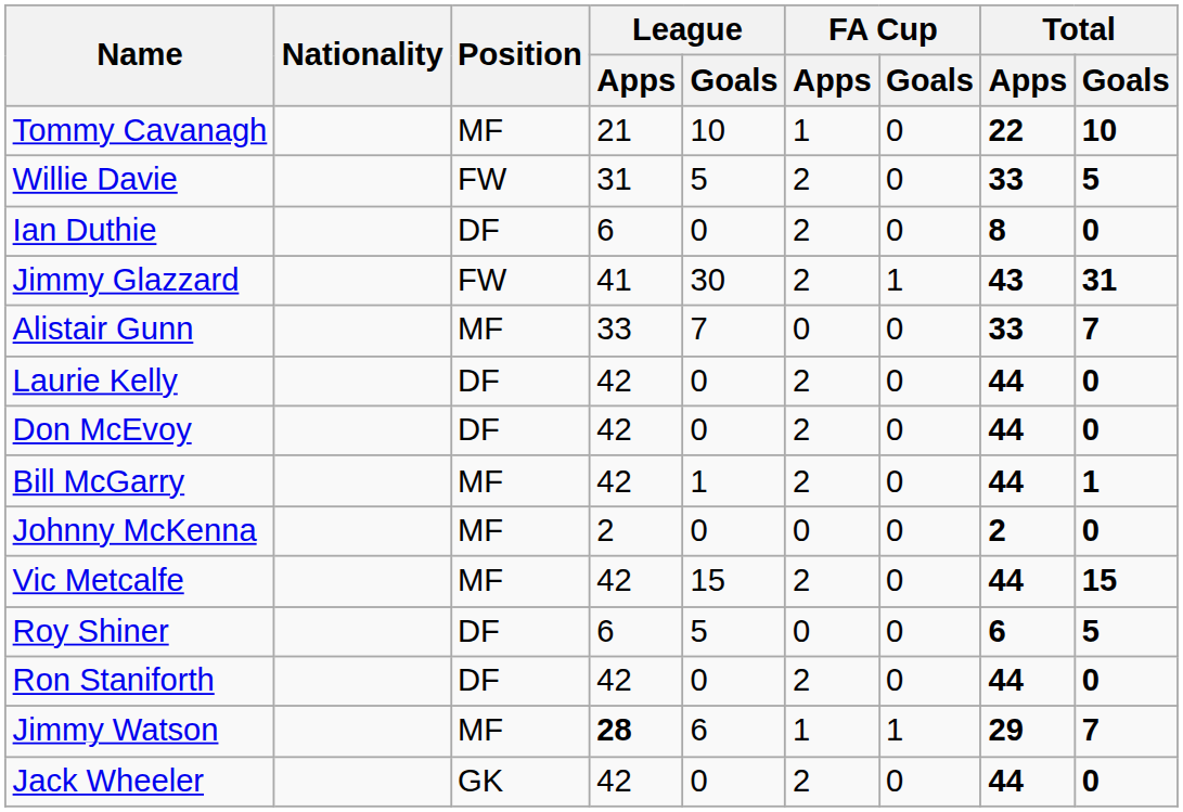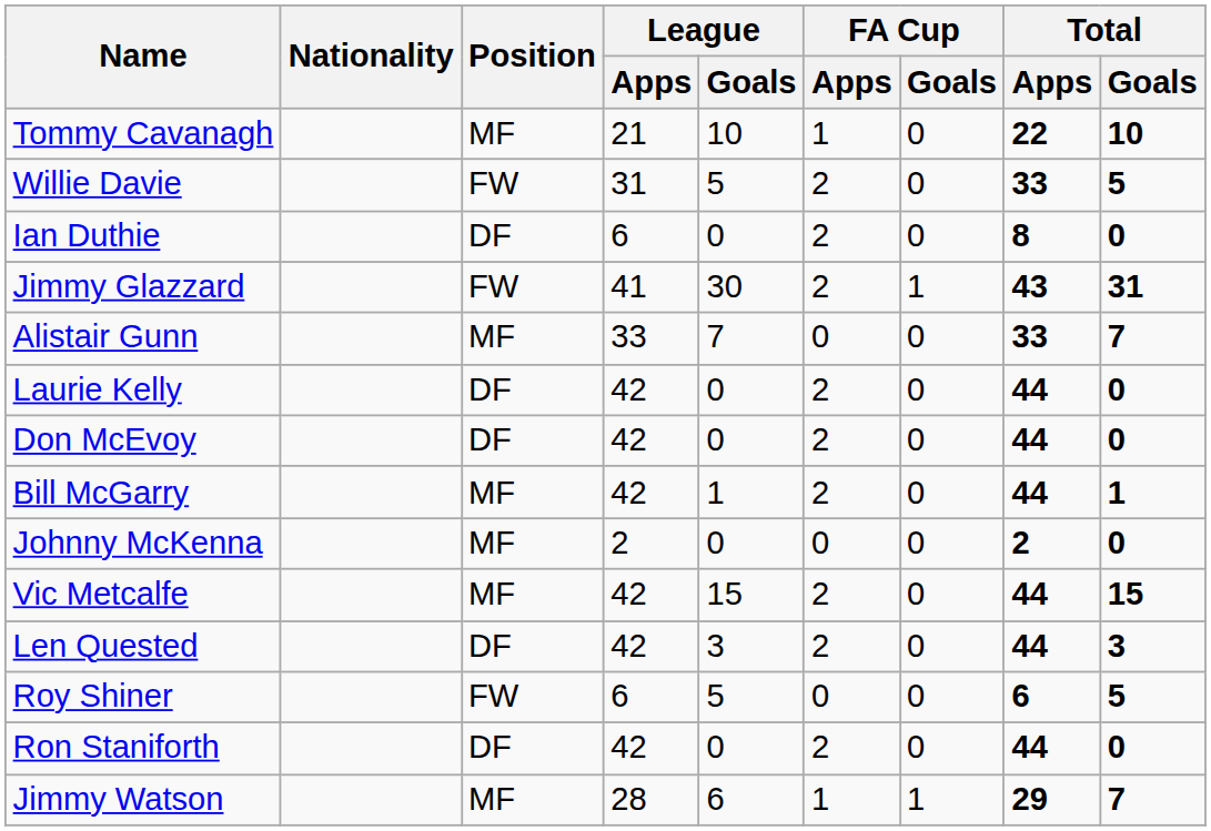+ row: Len Quested | DF | 42 | 3 | 2 | 0 | 44 | 3
Roy Shiner | Position: DF -> FW
Jimmy Watson | League / Apps: bold -> normal
- row: Jack Wheeler | GK | 42 | 0 | 2 | 0 | 44 | 0
